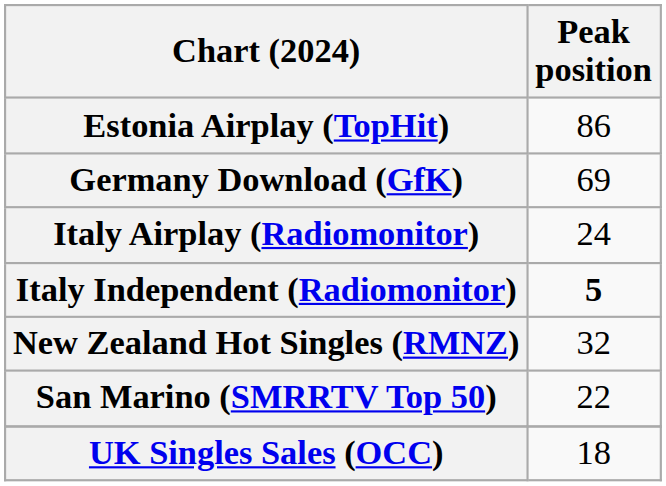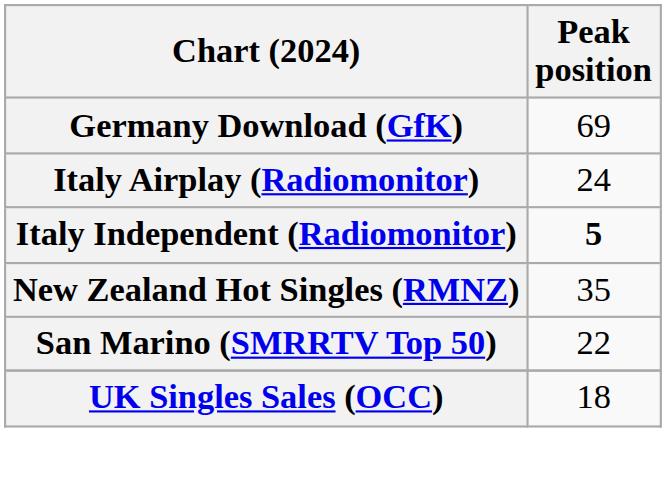- row: Estonia Airplay (TopHit) | 86
New Zealand Hot Singles (RMNZ) | Peak position: 32 -> 35
